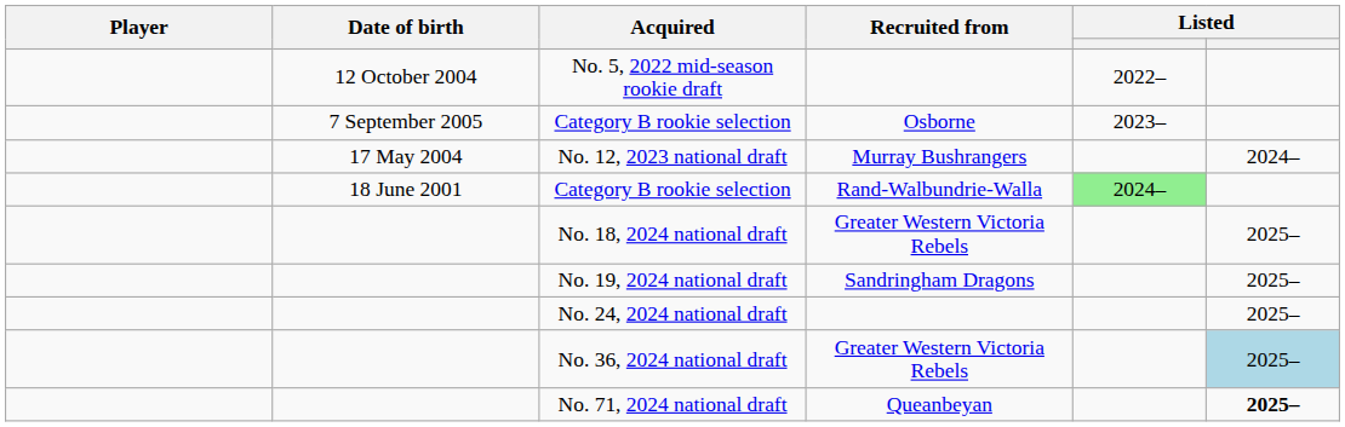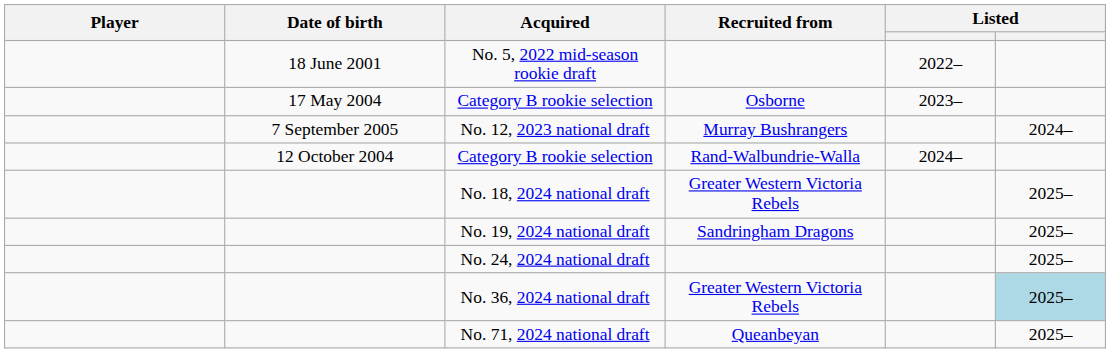No. 5, 2022 mid-season rookie draft | Date of birth: 12 October 2004 -> 18 June 2001
Category B rookie selection / Osborne | Date of birth: 7 September 2005 -> 17 May 2004
No. 12, 2023 national draft | Date of birth: 17 May 2004 -> 7 September 2005
Category B rookie selection / Rand-Walbundrie-Walla | Date of birth: 18 June 2001 -> 12 October 2004
Category B rookie selection / Rand-Walbundrie-Walla | column 5: lightgreen background -> no background
No. 71, 2024 national draft | column 6: bold -> normal
